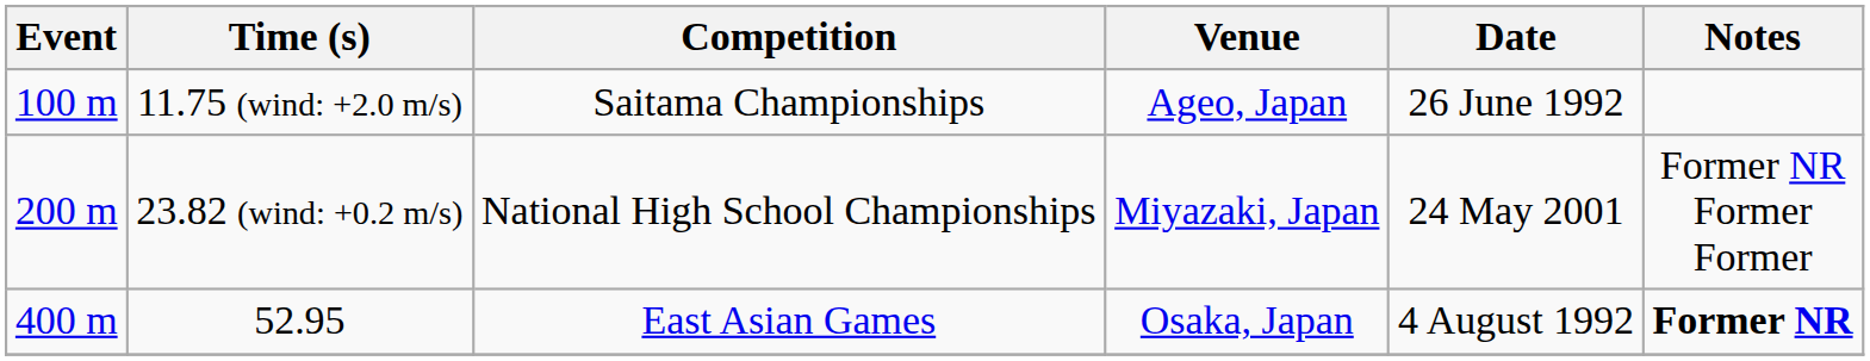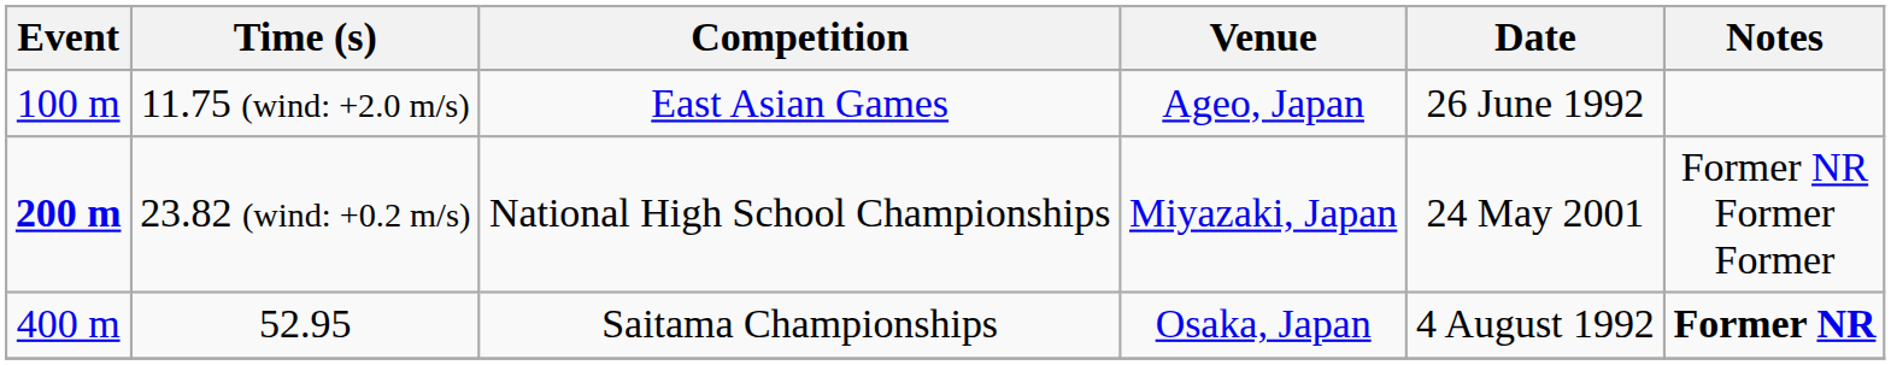11.75 (wind: +2.0 m/s) | Competition: Saitama Championships -> East Asian Games
23.82 (wind: +0.2 m/s) | Event: normal -> bold
52.95 | Competition: East Asian Games -> Saitama Championships
